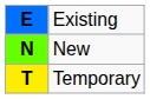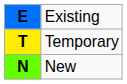rows swapped: New <-> Temporary
